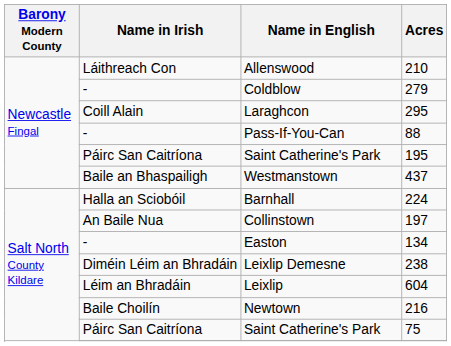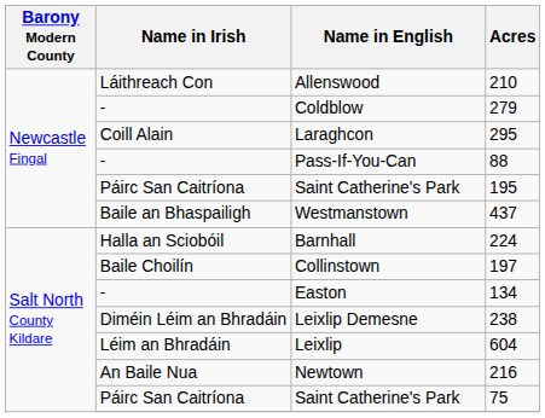Collinstown | Name in Irish: An Baile Nua -> Baile Choilín
Newtown | Name in Irish: Baile Choilín -> An Baile Nua
